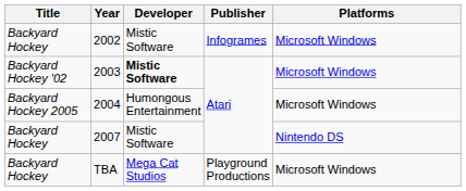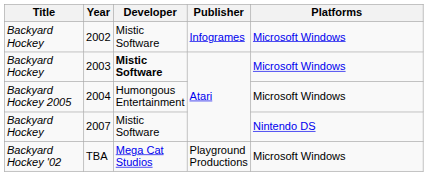2003 | Title: Backyard Hockey '02 -> Backyard Hockey
TBA | Title: Backyard Hockey -> Backyard Hockey '02
